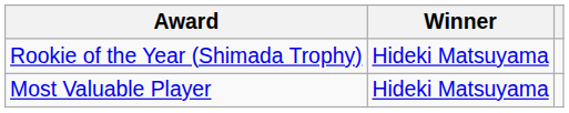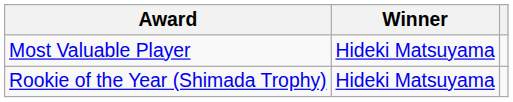rows swapped: Most Valuable Player <-> Rookie of the Year (Shimada Trophy)
